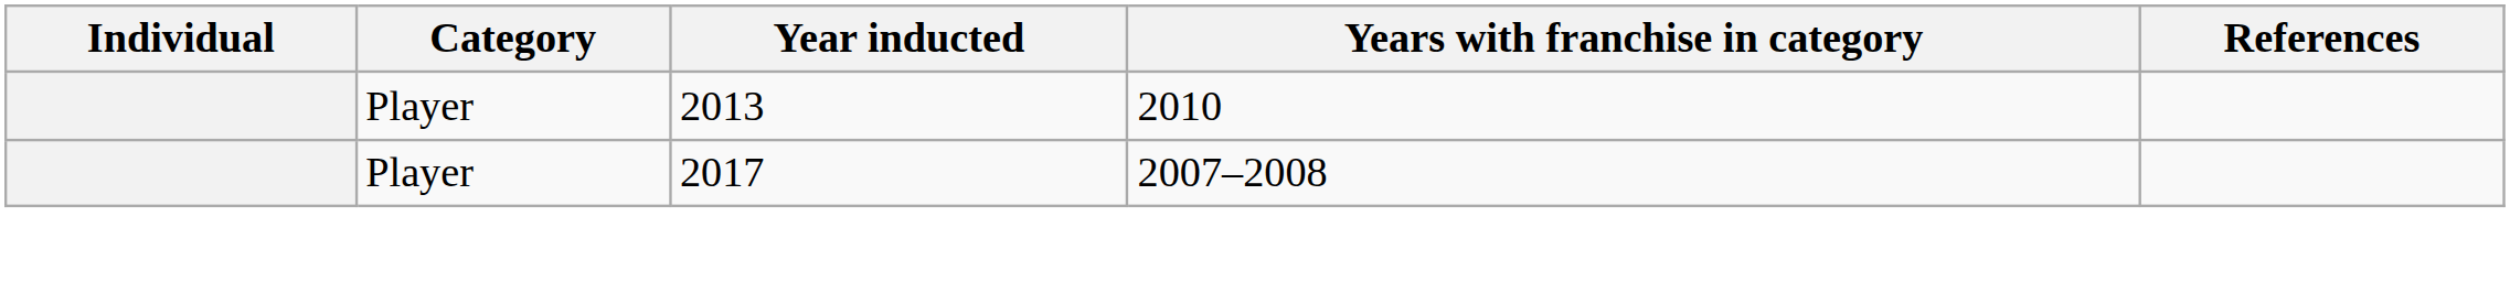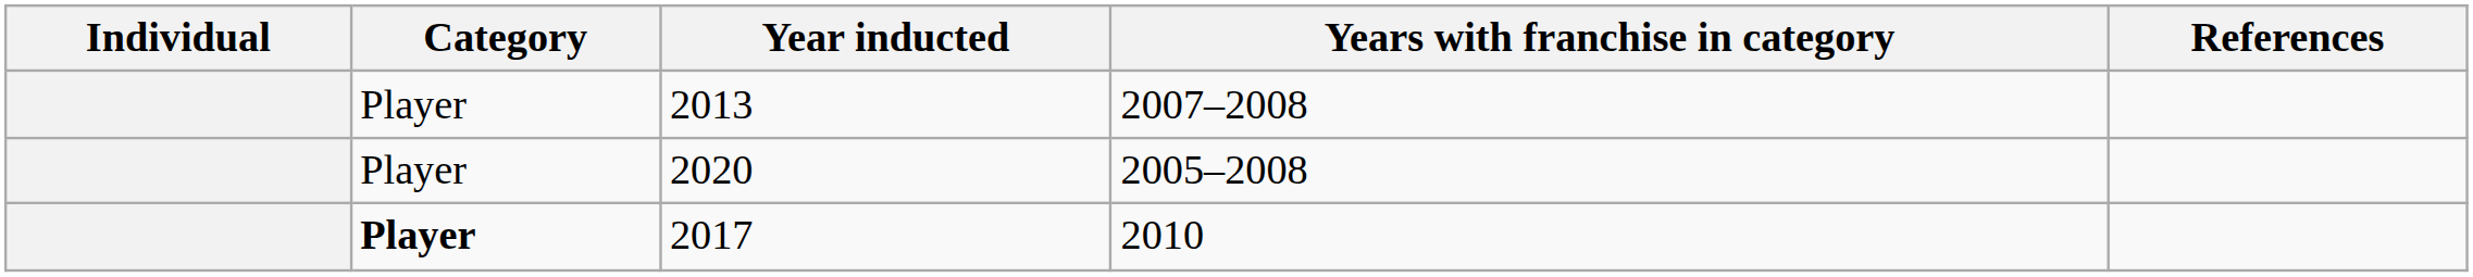2013 | Years with franchise in category: 2010 -> 2007–2008
+ row: Player | 2020 | 2005–2008
2017 | Category: normal -> bold
2017 | Years with franchise in category: 2007–2008 -> 2010
